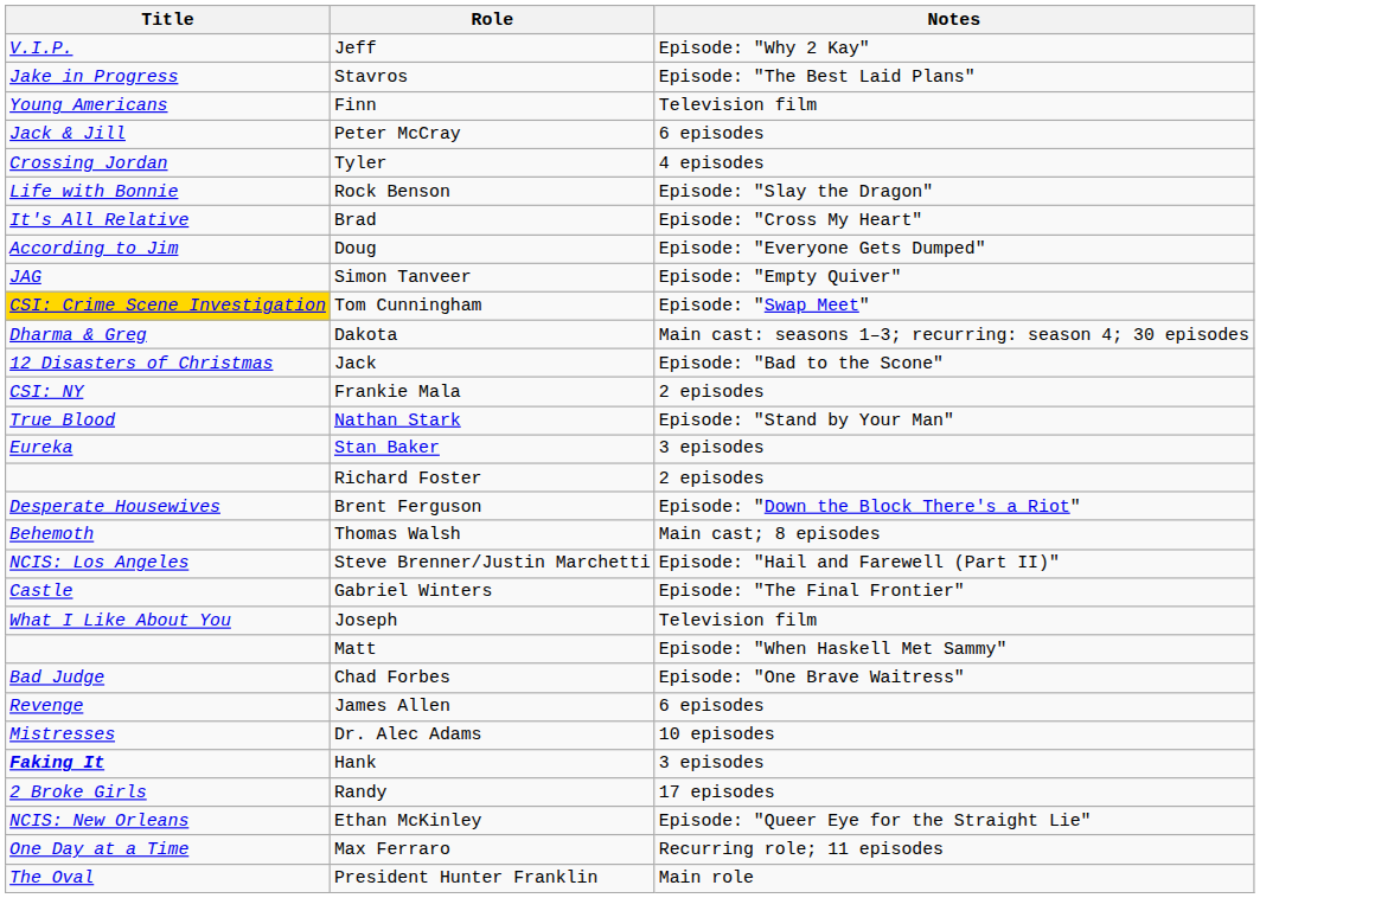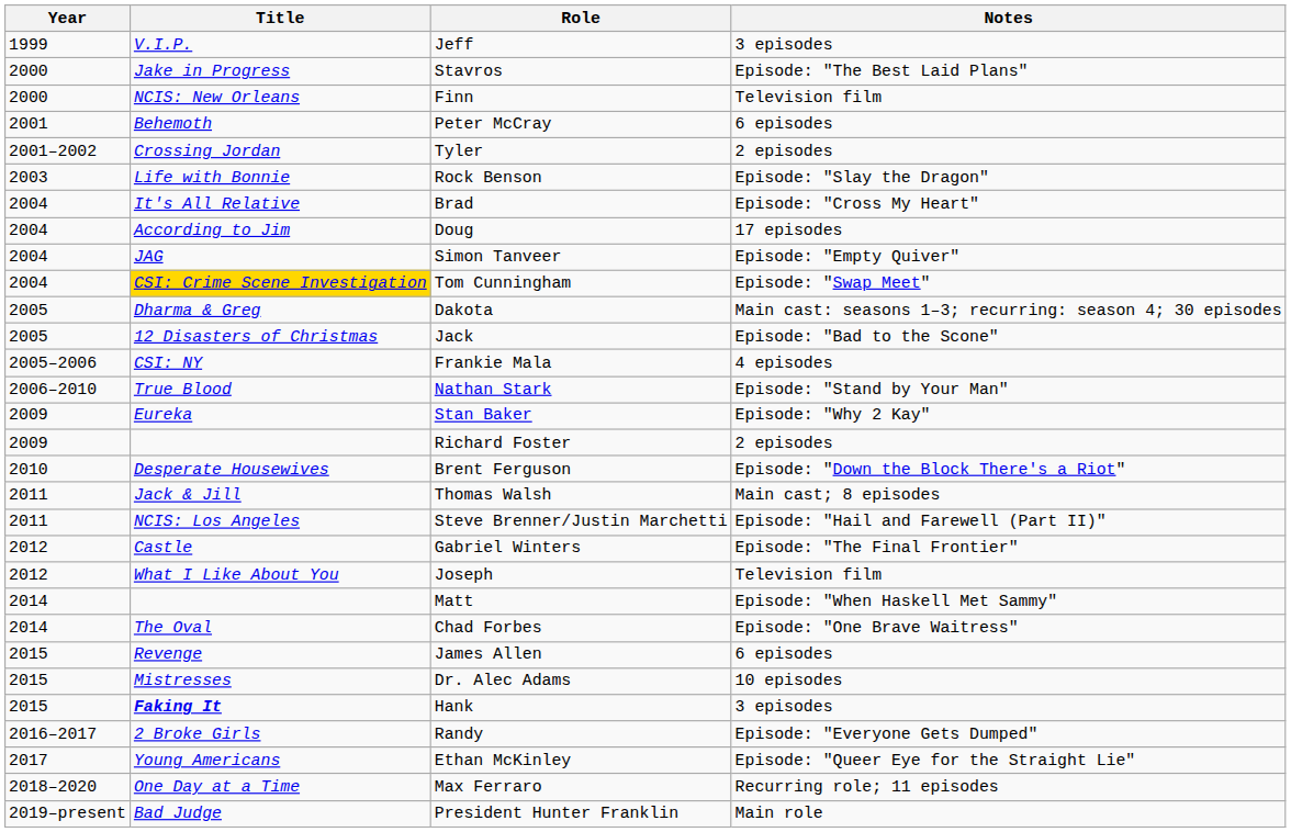+ column: Year | 1999 | 2000 | 2000 | 2001 | 2001–2002 | 2003 | 2004 | 2004 | 2004 | 2004 | 2005 | 2005 | 2005–2006 | 2006–2010 | 2009 | 2009 | 2010 | 2011 | 2011 | 2012 | 2012 | 2014 | 2014 | 2015 | 2015 | 2015 | 2016–2017 | 2017 | 2018–2020 | 2019–present
Jeff | Notes: Episode: "Why 2 Kay" -> 3 episodes
Finn | Title: Young Americans -> NCIS: New Orleans
Peter McCray | Title: Jack & Jill -> Behemoth
Tyler | Notes: 4 episodes -> 2 episodes
Doug | Notes: Episode: "Everyone Gets Dumped" -> 17 episodes
Frankie Mala | Notes: 2 episodes -> 4 episodes
Stan Baker | Notes: 3 episodes -> Episode: "Why 2 Kay"
Thomas Walsh | Title: Behemoth -> Jack & Jill
Chad Forbes | Title: Bad Judge -> The Oval
Randy | Notes: 17 episodes -> Episode: "Everyone Gets Dumped"
Ethan McKinley | Title: NCIS: New Orleans -> Young Americans
President Hunter Franklin | Title: The Oval -> Bad Judge
